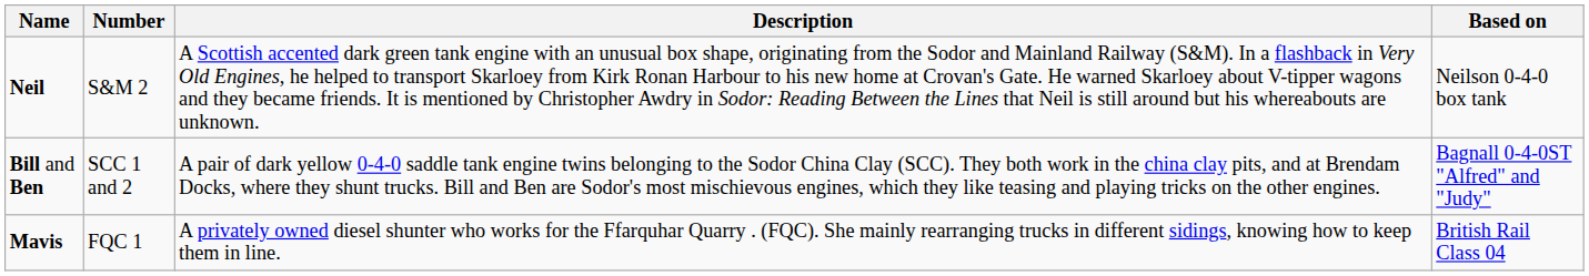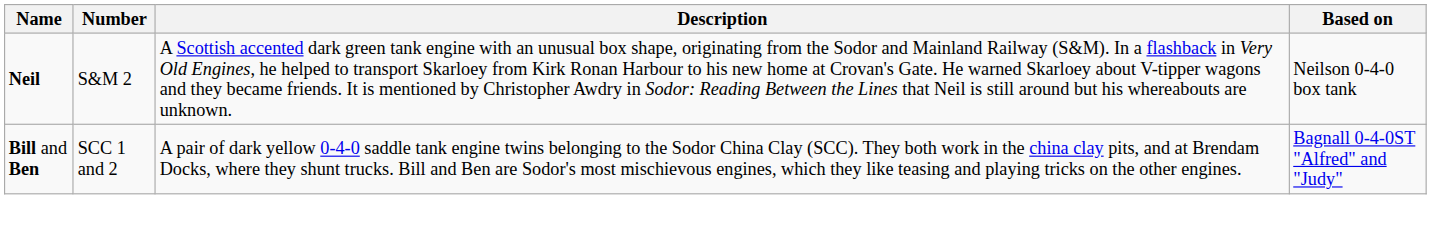- row: Mavis | FQC 1 | A privately owned diesel shunter who works for the Ffarquhar Quarry . (FQC). She mainly rearranging trucks in different sidings, knowing how to keep them in line. | British Rail Class 04
